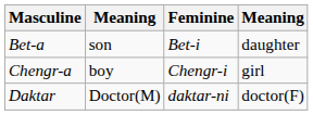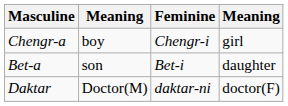rows swapped: Chengr-a <-> Bet-a
